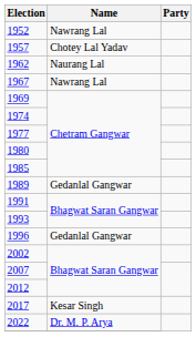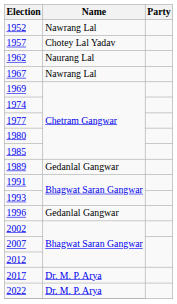2017 | Name: Kesar Singh -> Dr. M. P. Arya
